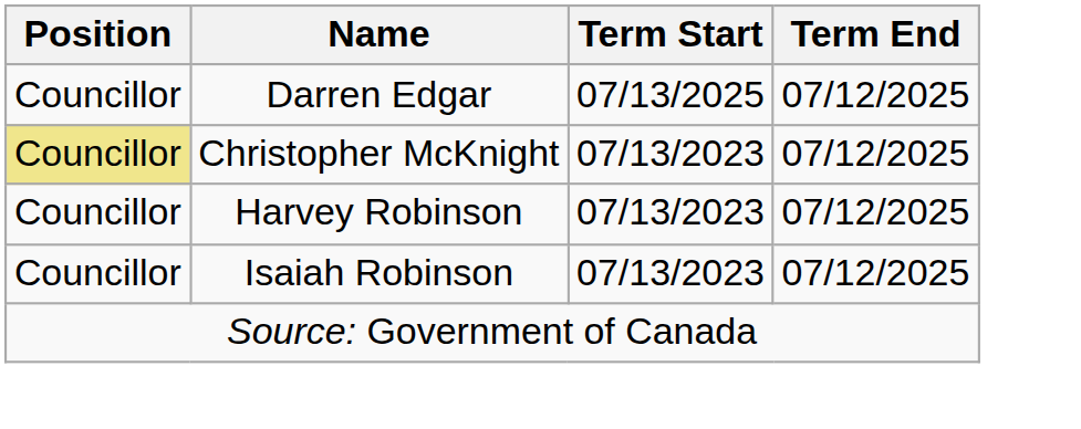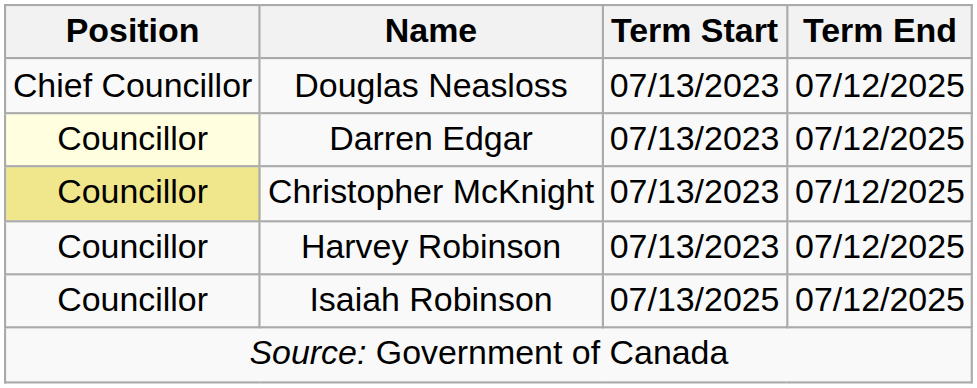+ row: Chief Councillor | Douglas Neasloss | 07/13/2023 | 07/12/2025
Darren Edgar | Position: no background -> lightyellow background
Darren Edgar | Term Start: 07/13/2025 -> 07/13/2023
Isaiah Robinson | Term Start: 07/13/2023 -> 07/13/2025
